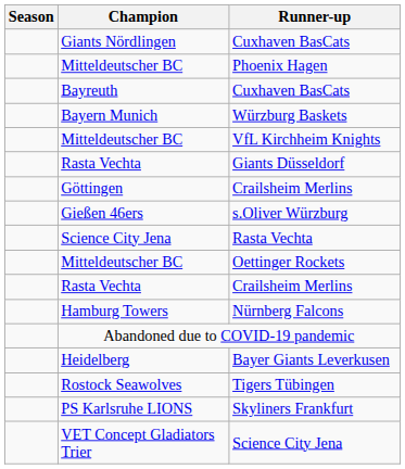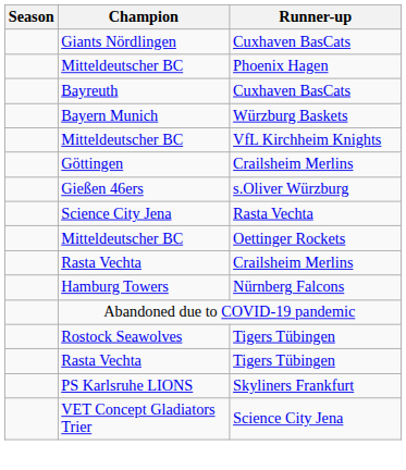- row: Rasta Vechta | Giants Düsseldorf
- row: Heidelberg | Bayer Giants Leverkusen
+ row: Rasta Vechta | Tigers Tübingen
